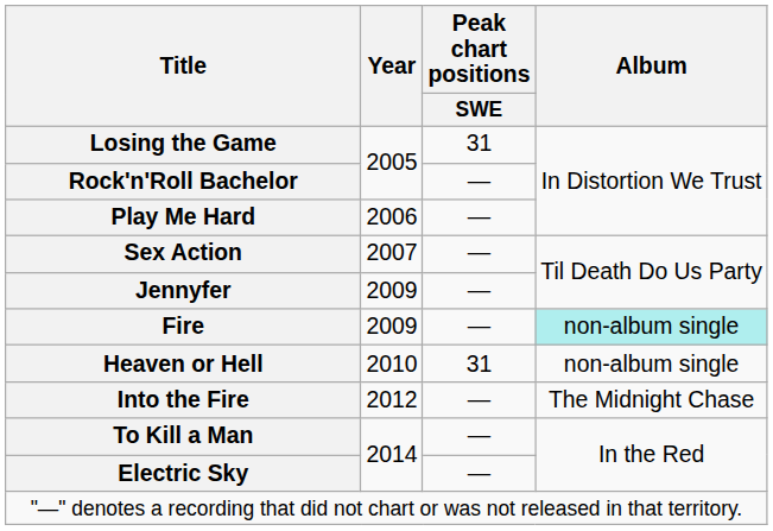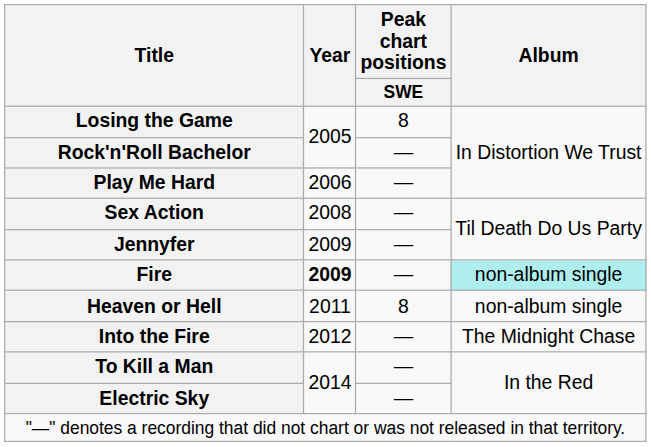Losing the Game | Peak chart positions / SWE: 31 -> 8
Sex Action | Year: 2007 -> 2008
Fire | Year: normal -> bold
Heaven or Hell | Year: 2010 -> 2011
Heaven or Hell | Peak chart positions / SWE: 31 -> 8
